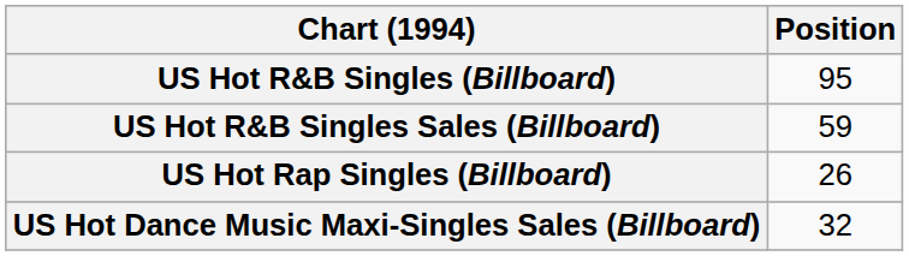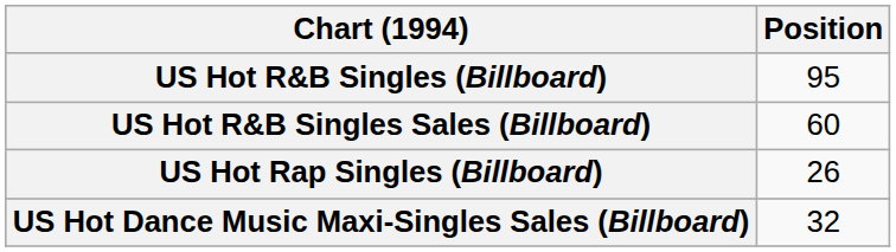US Hot R&B Singles Sales (Billboard) | Position: 59 -> 60
